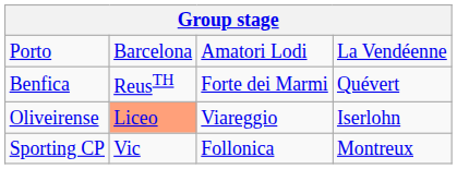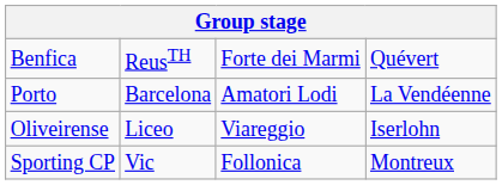rows swapped: Porto <-> Benfica
Oliveirense | column 2: lightsalmon background -> no background
